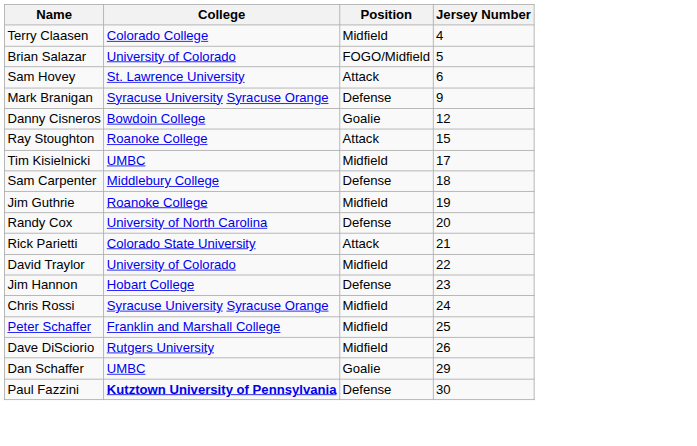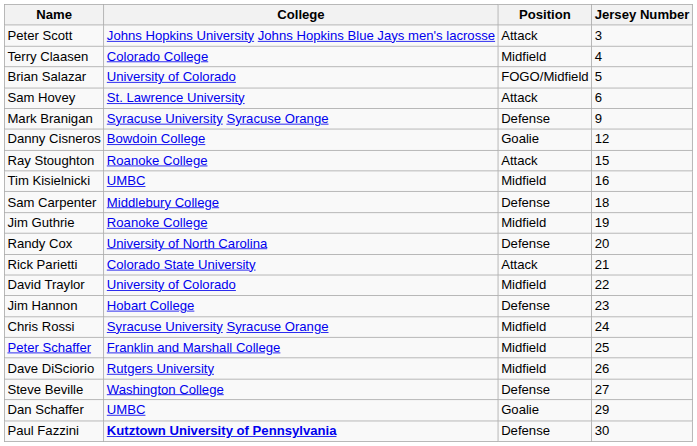+ row: Peter Scott | Johns Hopkins University Johns Hopkins Blue Jays men's lacrosse | Attack | 3
Tim Kisielnicki | Jersey Number: 17 -> 16
+ row: Steve Beville | Washington College | Defense | 27
